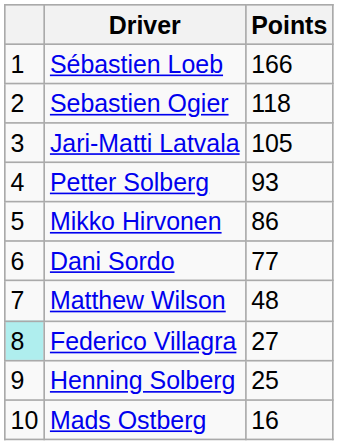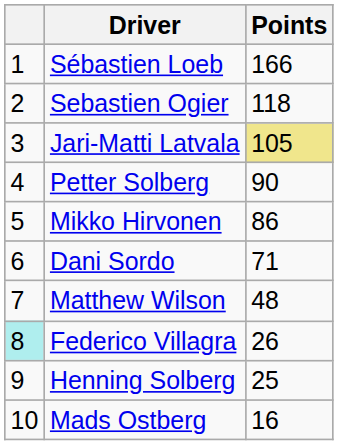Jari-Matti Latvala | Points: no background -> khaki background
Petter Solberg | Points: 93 -> 90
Dani Sordo | Points: 77 -> 71
Federico Villagra | Points: 27 -> 26
